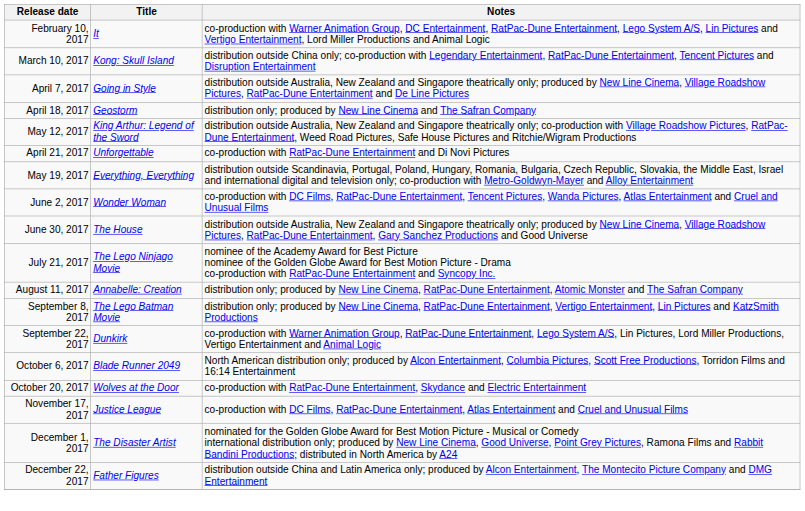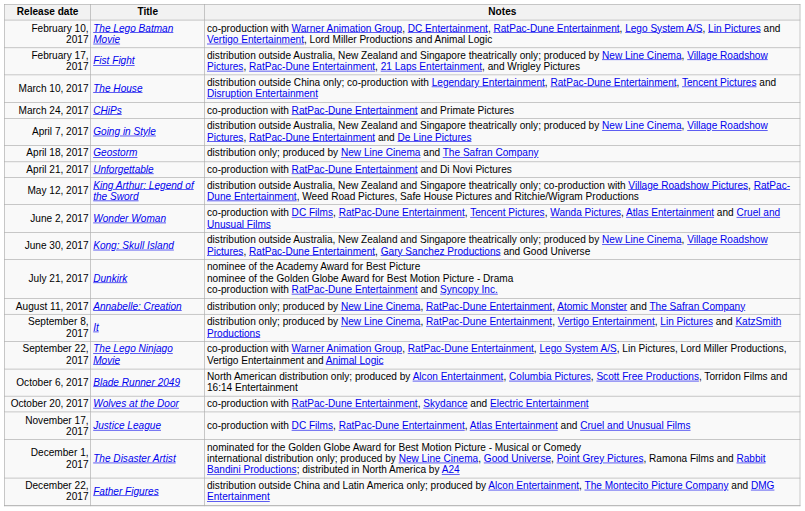February 10, 2017 | Title: It -> The Lego Batman Movie
+ row: February 17, 2017 | Fist Fight | distribution outside Australia, New Zealand and Singapore theatrically only; produced by New Line Cinema, Village Roadshow Pictures, RatPac-Dune Entertainment, 21 Laps Entertainment, and Wrigley Pictures
March 10, 2017 | Title: Kong: Skull Island -> The House
+ row: March 24, 2017 | CHiPs | co-production with RatPac-Dune Entertainment and Primate Pictures
rows swapped: April 21, 2017 <-> May 12, 2017
- row: May 19, 2017 | Everything, Everything | distribution outside Scandinavia, Portugal, Poland, Hungary, Romania, Bulgaria, Czech Republic, Slovakia, the Middle East, Israel and international digital and television only; co-production with Metro-Goldwyn-Mayer and Alloy Entertainment
June 30, 2017 | Title: The House -> Kong: Skull Island
July 21, 2017 | Title: The Lego Ninjago Movie -> Dunkirk
September 8, 2017 | Title: The Lego Batman Movie -> It
September 22, 2017 | Title: Dunkirk -> The Lego Ninjago Movie
